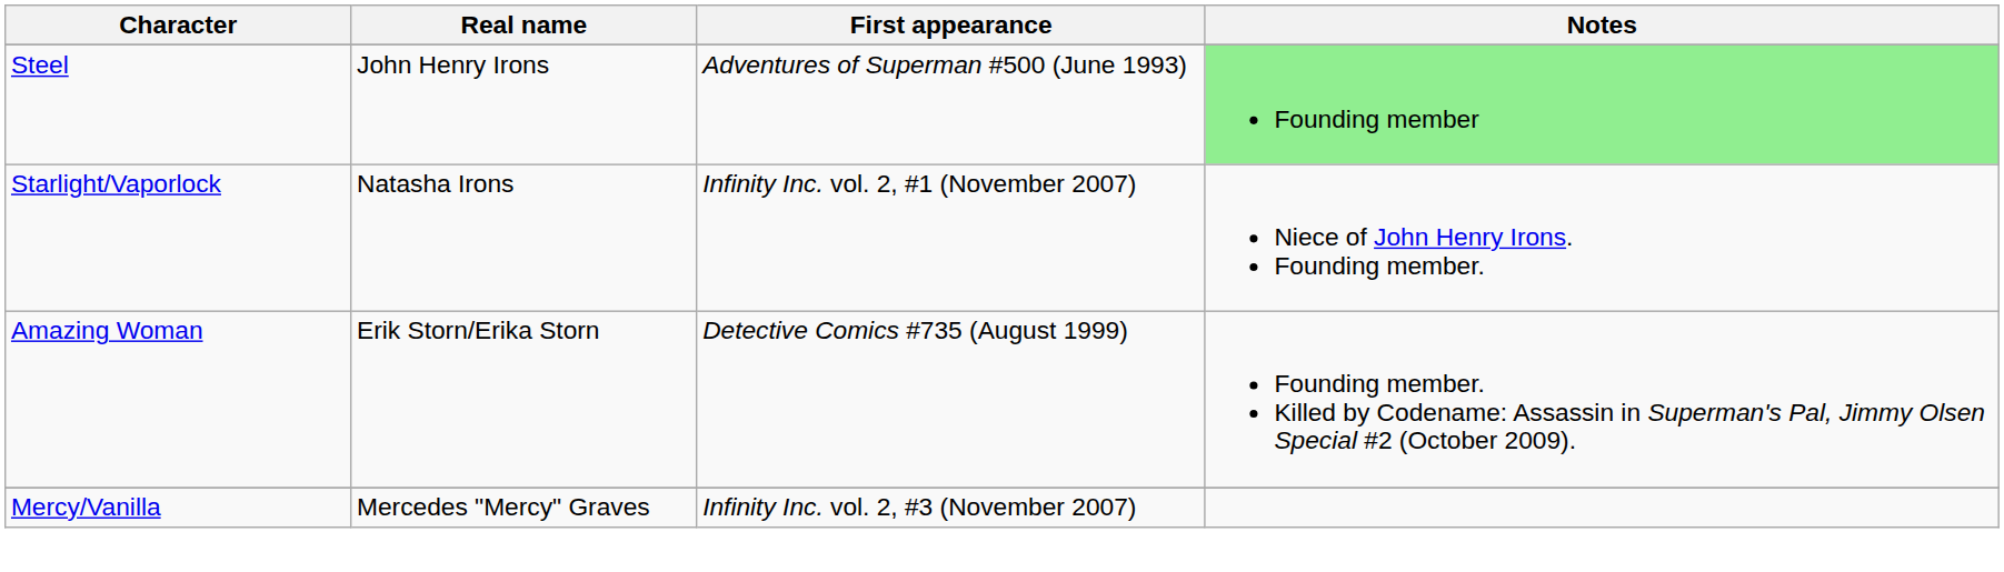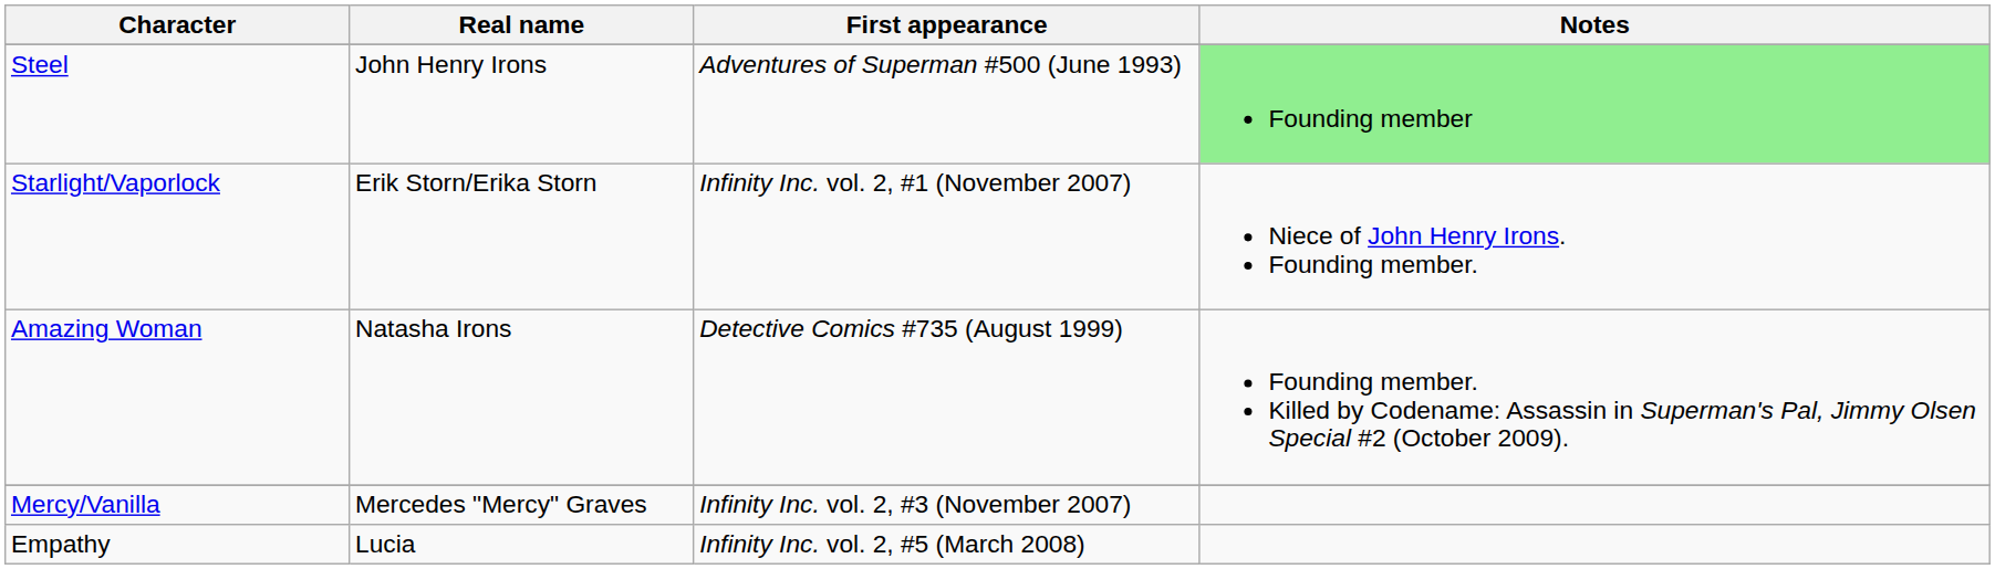Starlight/Vaporlock | Real name: Natasha Irons -> Erik Storn/Erika Storn
Amazing Woman | Real name: Erik Storn/Erika Storn -> Natasha Irons
+ row: Empathy | Lucia | Infinity Inc. vol. 2, #5 (March 2008)
